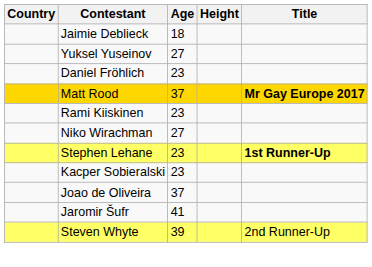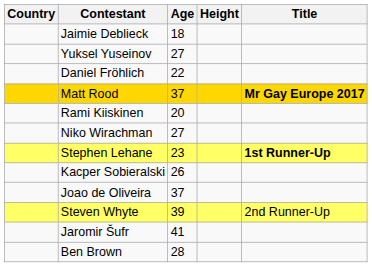Daniel Fröhlich | Age: 23 -> 22
Rami Kiiskinen | Age: 23 -> 20
Kacper Sobieralski | Age: 23 -> 26
rows swapped: Steven Whyte <-> Jaromir Šufr
+ row: Ben Brown | 28
